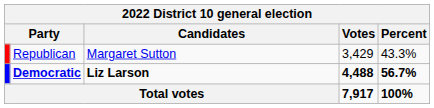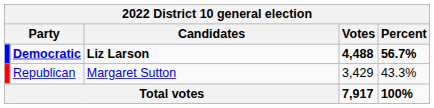rows swapped: Democratic <-> Republican
